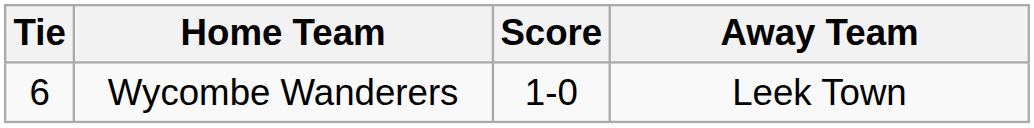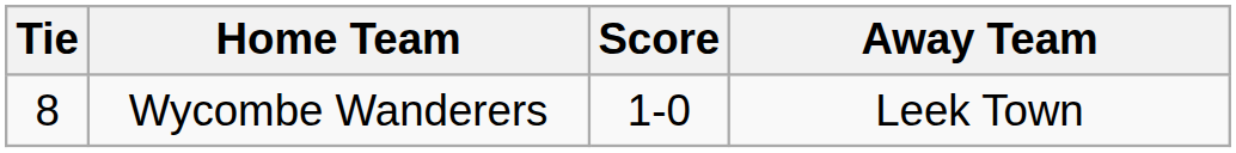Wycombe Wanderers | Tie: 6 -> 8
